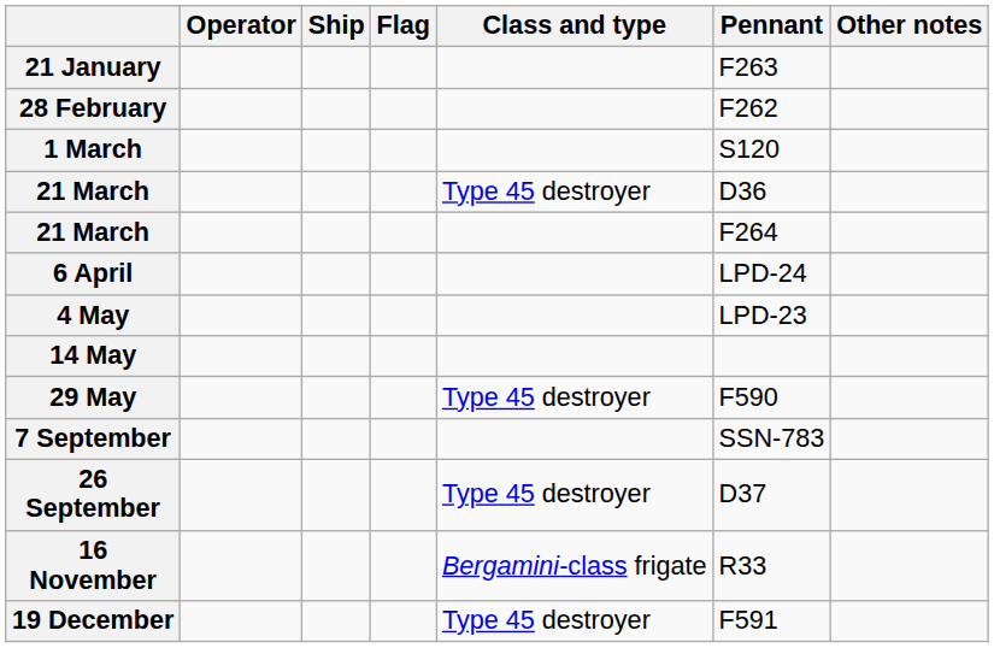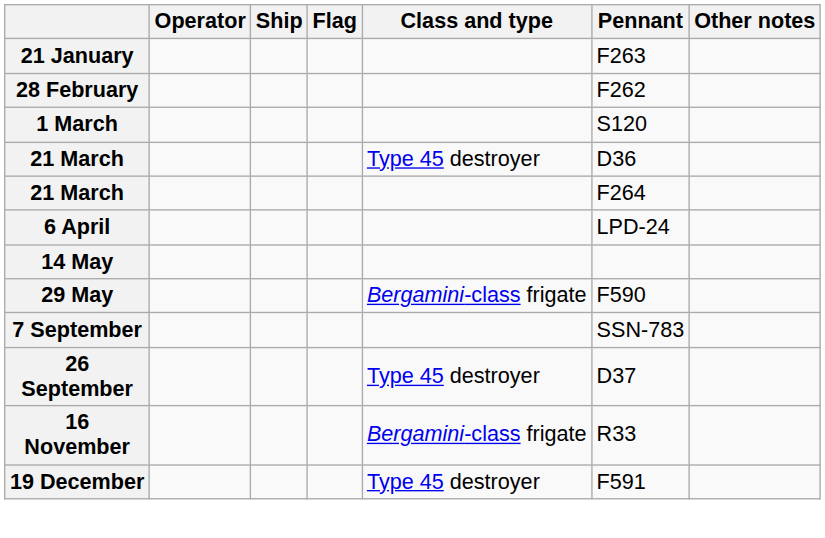- row: 4 May | LPD-23
29 May | Class and type: Type 45 destroyer -> Bergamini-class frigate
